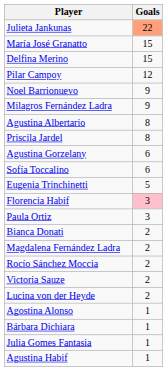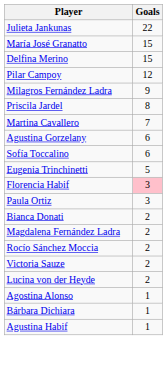Julieta Jankunas | Goals: lightsalmon background -> no background
- row: Noel Barrionuevo | 9
- row: Agustina Albertario | 8
+ row: Martina Cavallero | 7
- row: Julia Gomes Fantasia | 1
